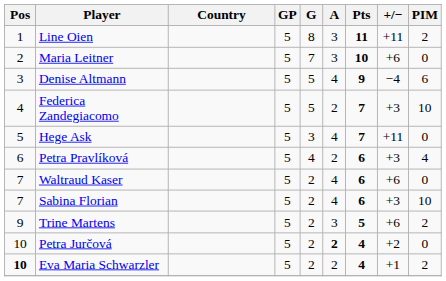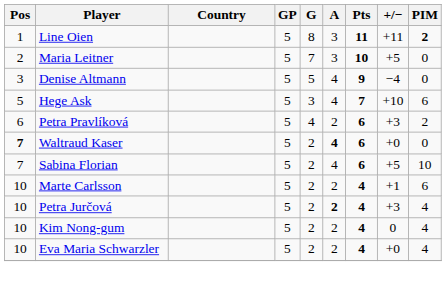Line Oien | PIM: normal -> bold
Maria Leitner | +/−: +6 -> +5
Denise Altmann | PIM: 6 -> 0
- row: 4 | Federica Zandegiacomo | 5 | 5 | 2 | 7 | +3 | 10
Hege Ask | +/−: +11 -> +10
Hege Ask | PIM: 0 -> 6
Petra Pravlíková | PIM: 4 -> 2
Waltraud Kaser | Pos: normal -> bold
Waltraud Kaser | A: normal -> bold
Waltraud Kaser | +/−: +6 -> +0
Sabina Florian | +/−: +3 -> +5
- row: 9 | Trine Martens | 5 | 2 | 3 | 5 | +6 | 2
+ row: 10 | Marte Carlsson | 5 | 2 | 2 | 4 | +1 | 6
Petra Jurčová | +/−: +2 -> +3
Petra Jurčová | PIM: 0 -> 4
+ row: 10 | Kim Nong-gum | 5 | 2 | 2 | 4 | 0 | 4
Eva Maria Schwarzler | Pos: bold -> normal
Eva Maria Schwarzler | +/−: +1 -> +0
Eva Maria Schwarzler | PIM: 2 -> 4
